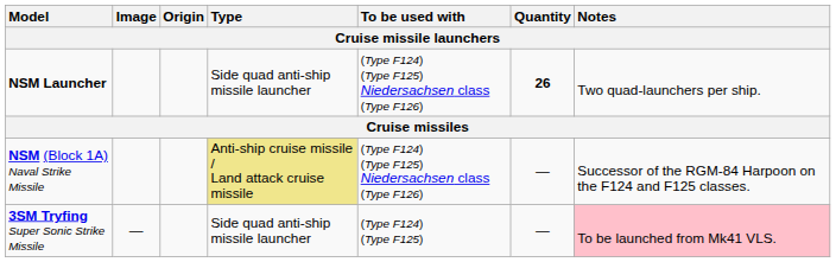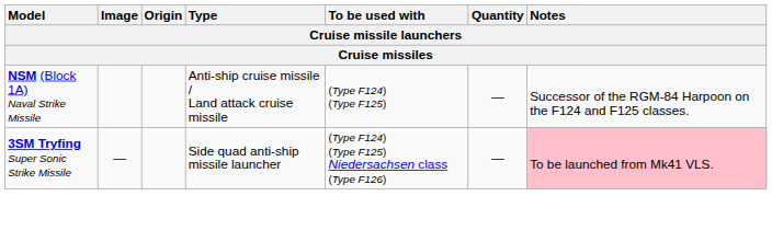- row: NSM Launcher | Side quad anti-ship missile launcher | (Type F124) (Type F125) Niedersachsen class (Type F126) | 26 | Two quad-launchers per ship.
NSM (Block 1A) Naval Strike Missile | Type: khaki background -> no background
NSM (Block 1A) Naval Strike Missile | To be used with: (Type F124) (Type F125) Niedersachsen class (Type F126) -> (Type F124) (Type F125)
3SM Tryfing Super Sonic Strike Missile | To be used with: (Type F124) (Type F125) -> (Type F124) (Type F125) Niedersachsen class (Type F126)
